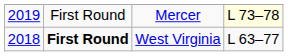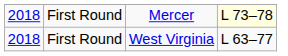Mercer | column 1: 2019 -> 2018
West Virginia | column 2: bold -> normal
